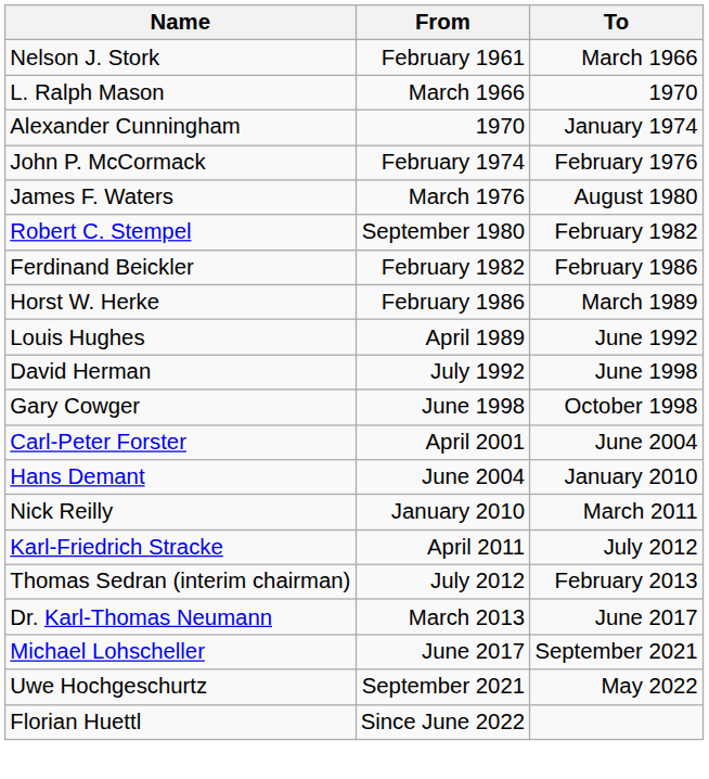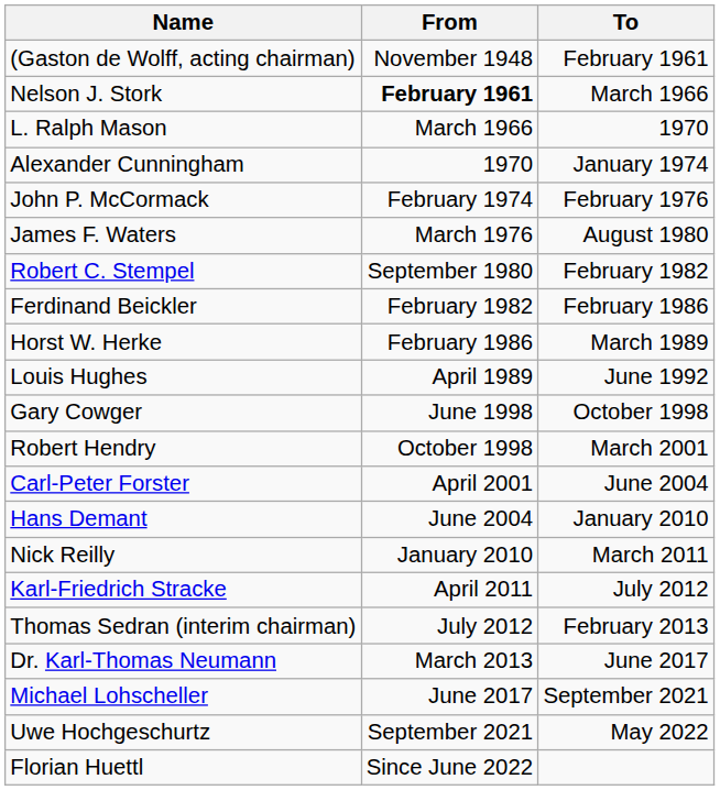+ row: (Gaston de Wolff, acting chairman) | November 1948 | February 1961
Nelson J. Stork | From: normal -> bold
- row: David Herman | July 1992 | June 1998
+ row: Robert Hendry | October 1998 | March 2001
